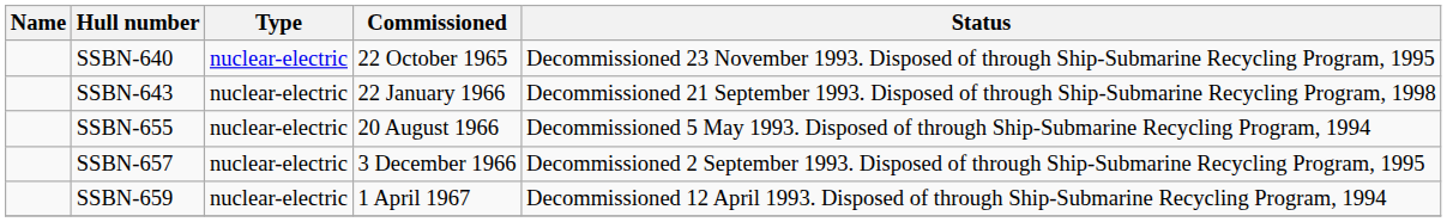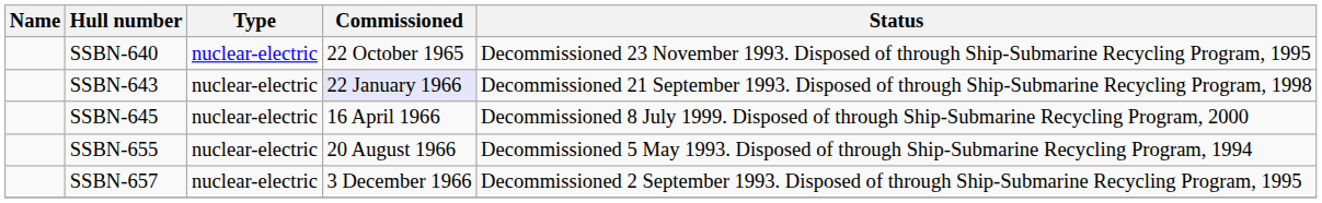SSBN-643 | Commissioned: no background -> lavender background
+ row: SSBN-645 | nuclear-electric | 16 April 1966 | Decommissioned 8 July 1999. Disposed of through Ship-Submarine Recycling Program, 2000
- row: SSBN-659 | nuclear-electric | 1 April 1967 | Decommissioned 12 April 1993. Disposed of through Ship-Submarine Recycling Program, 1994
